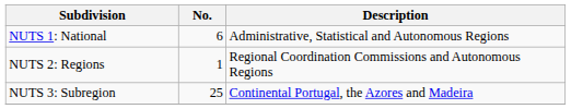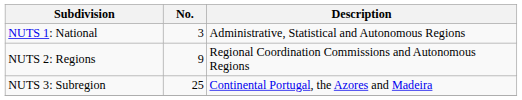NUTS 1: National | No.: 6 -> 3
NUTS 2: Regions | No.: 1 -> 9
